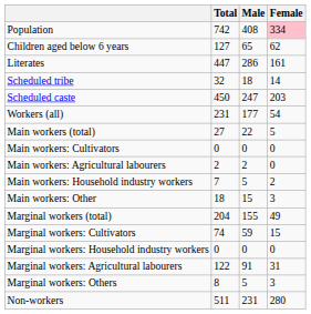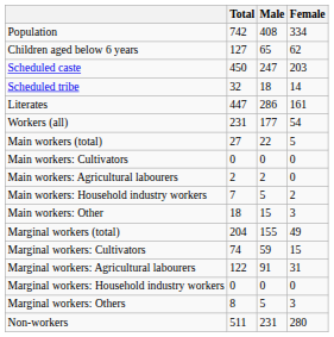Population | Female: pink background -> no background
rows swapped: Scheduled caste <-> Literates
rows swapped: Marginal workers: Agricultural labourers <-> Marginal workers: Household industry workers
